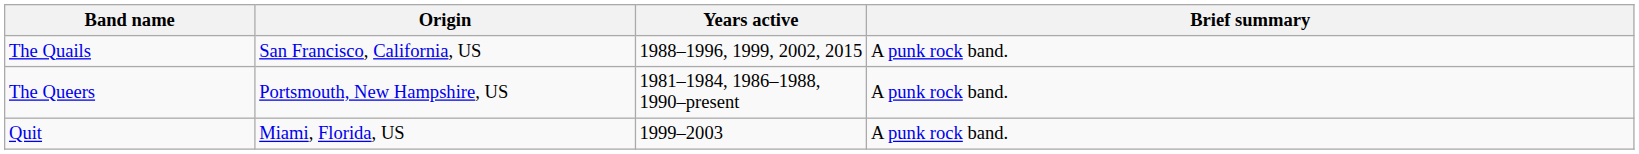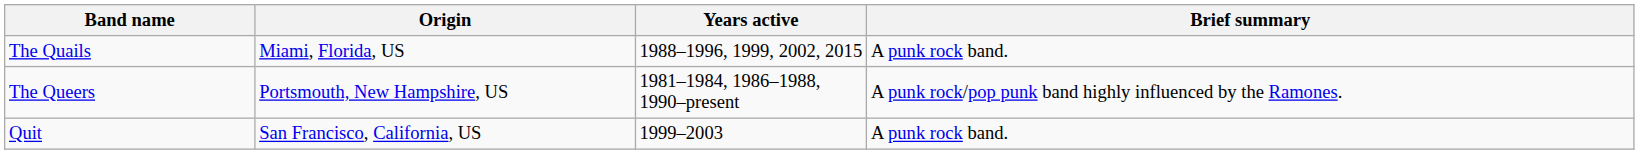The Quails | Origin: San Francisco, California, US -> Miami, Florida, US
The Queers | Brief summary: A punk rock band. -> A punk rock/pop punk band highly influenced by the Ramones.
Quit | Origin: Miami, Florida, US -> San Francisco, California, US
